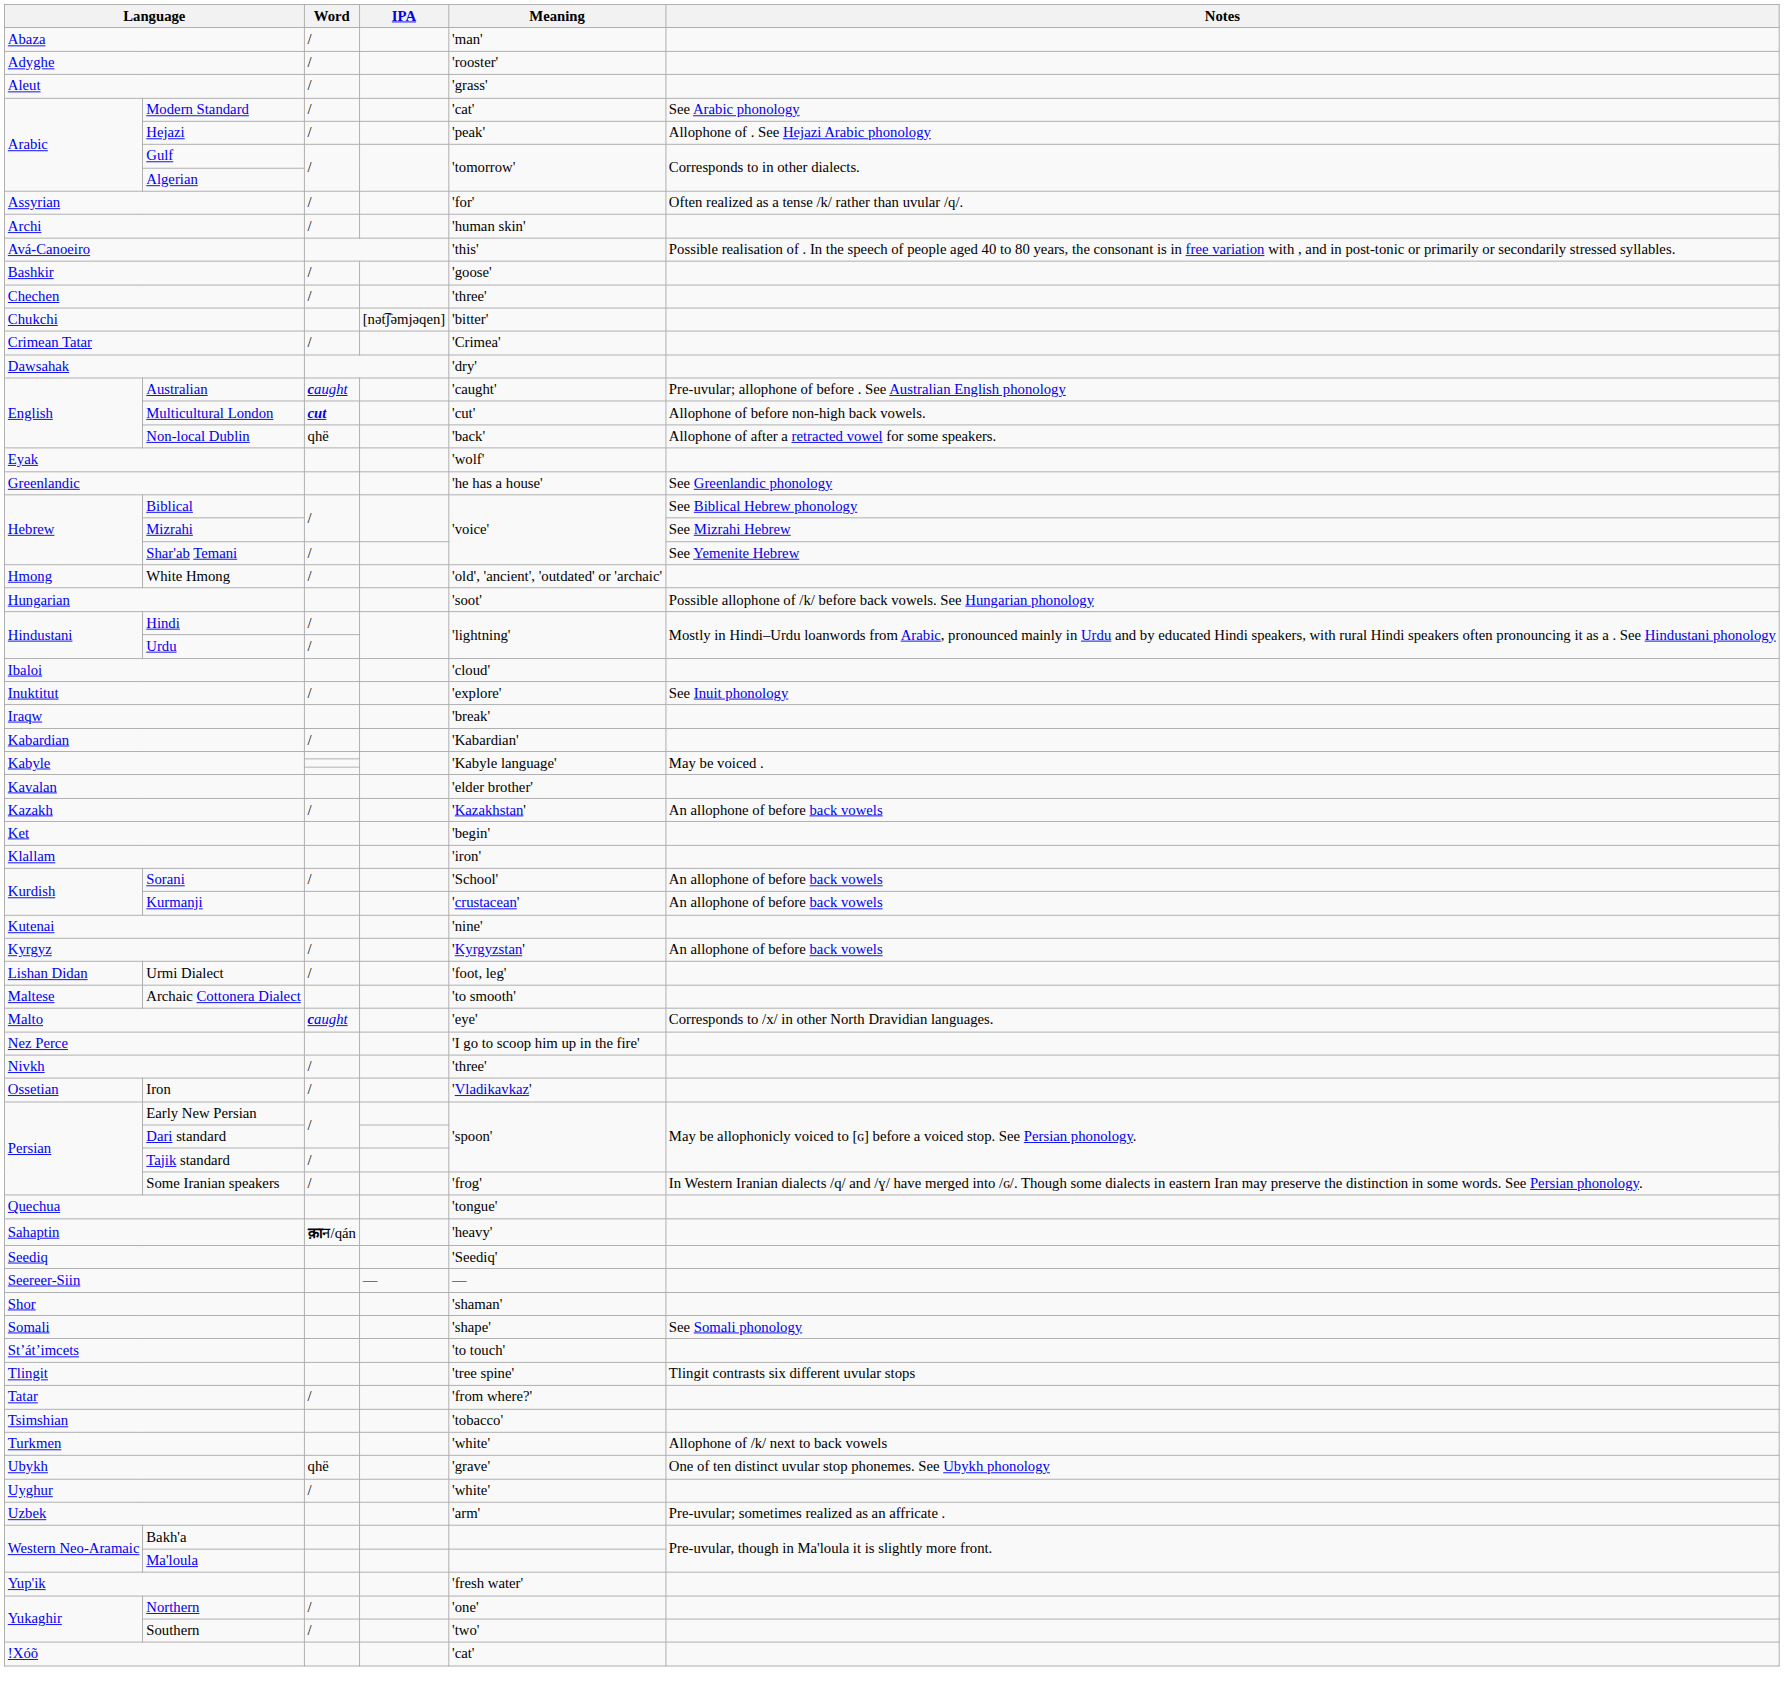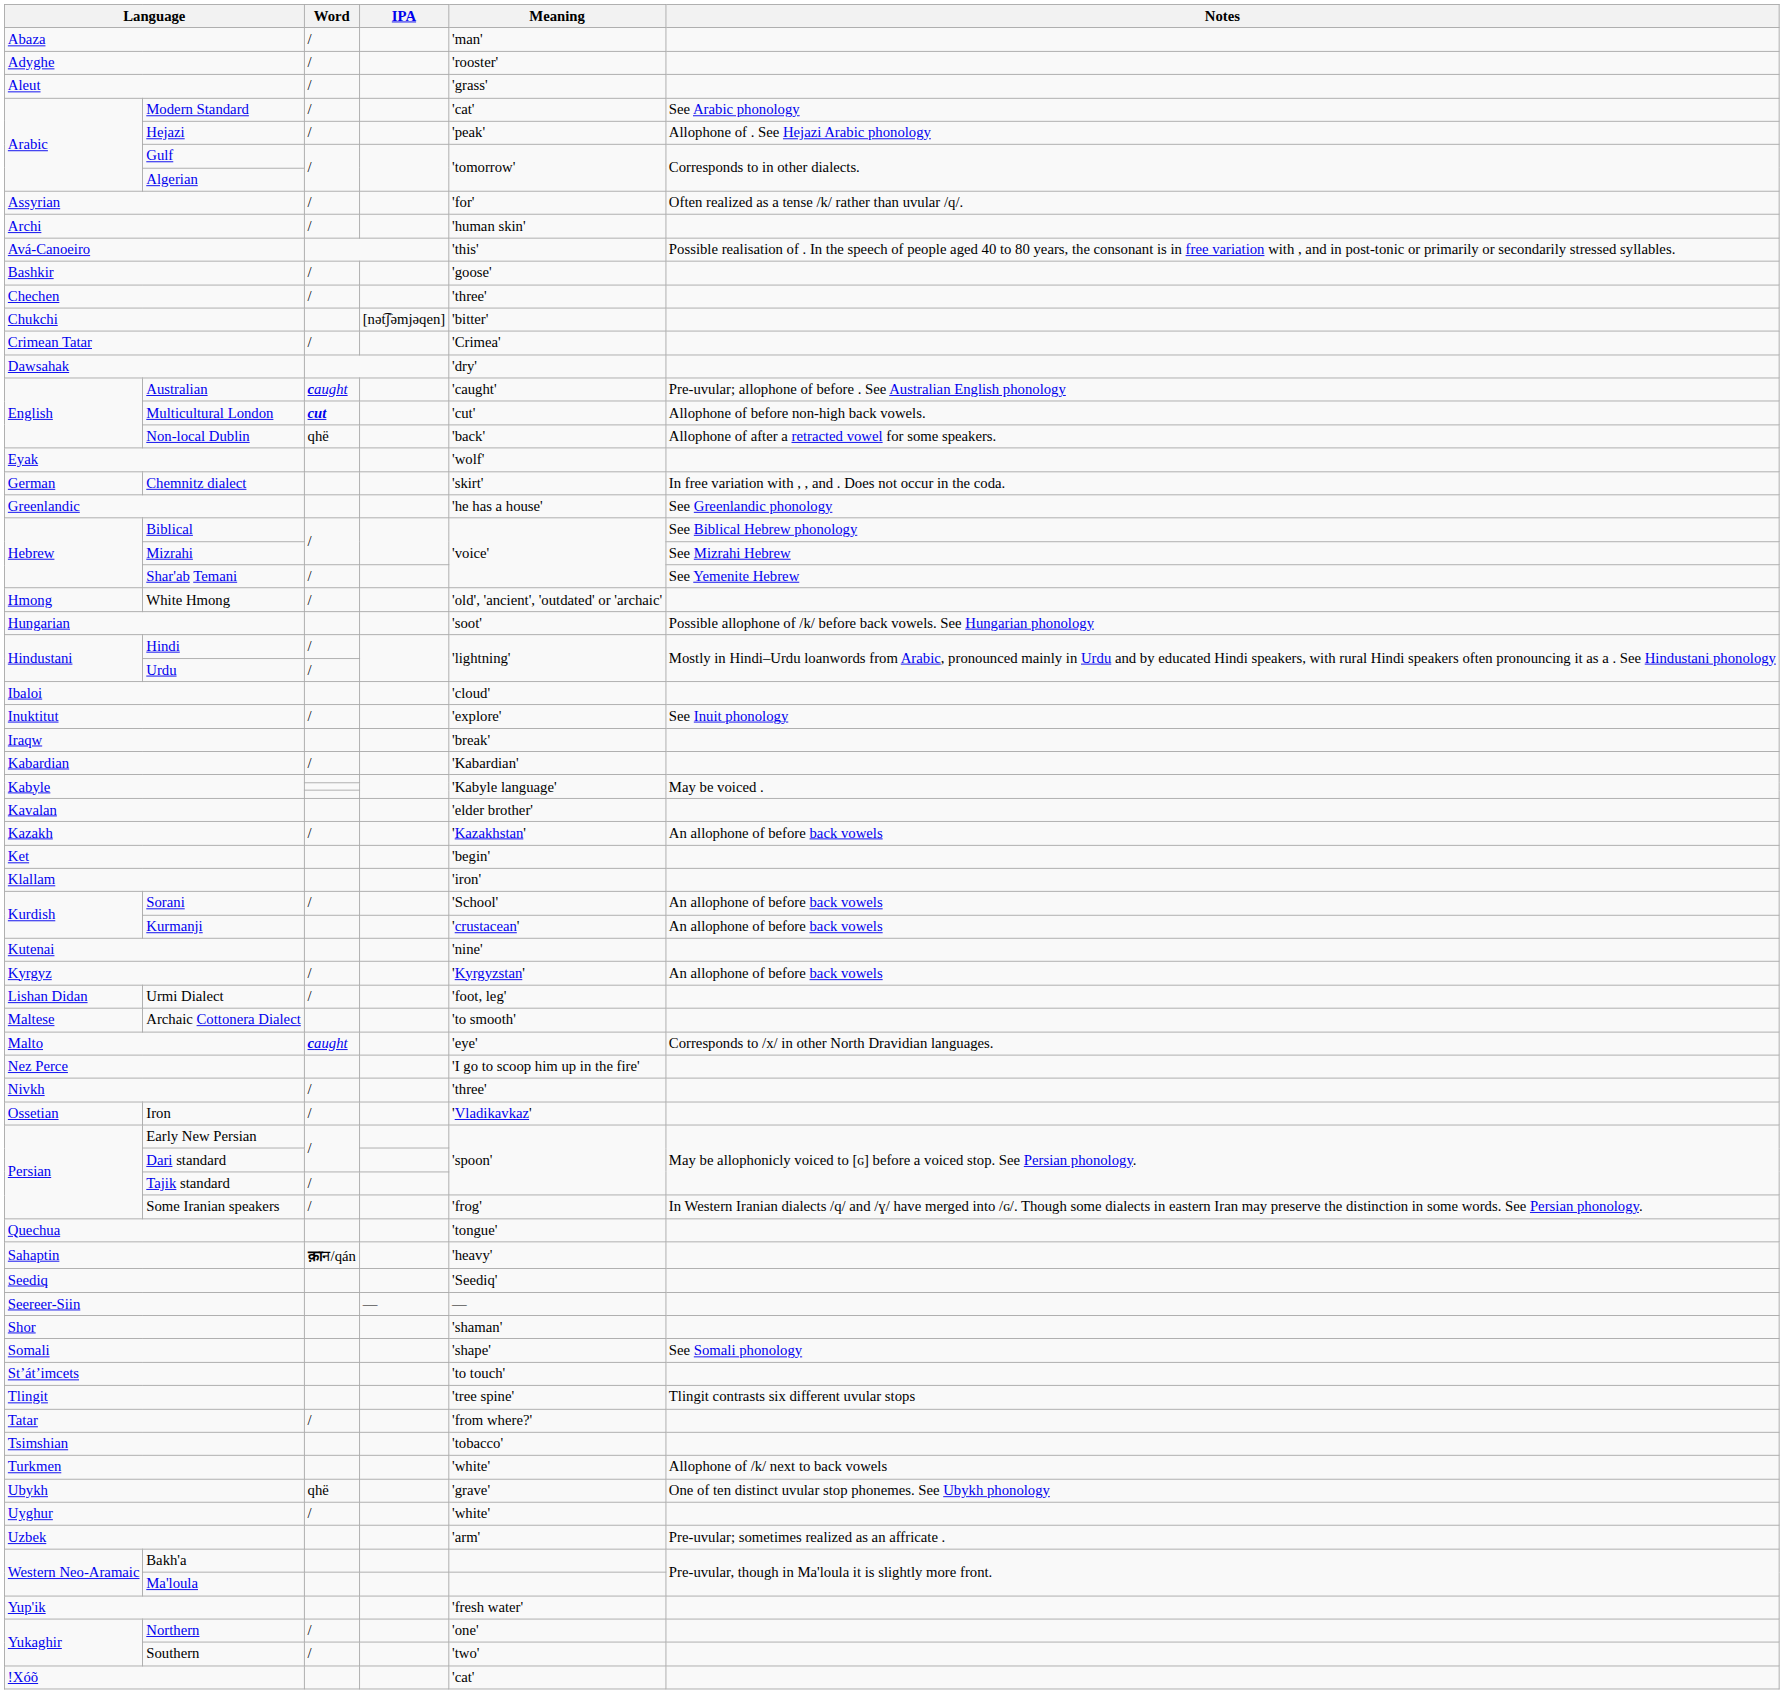+ row: German | Chemnitz dialect | 'skirt' | In free variation with , , and . Does not occur in the coda.
